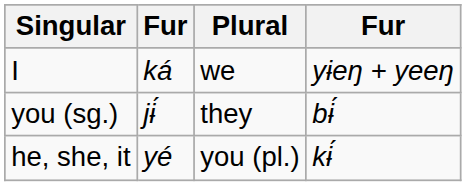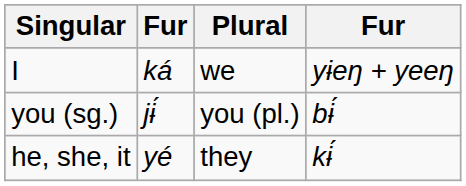you (sg.) | Plural: they -> you (pl.)
he, she, it | Plural: you (pl.) -> they
